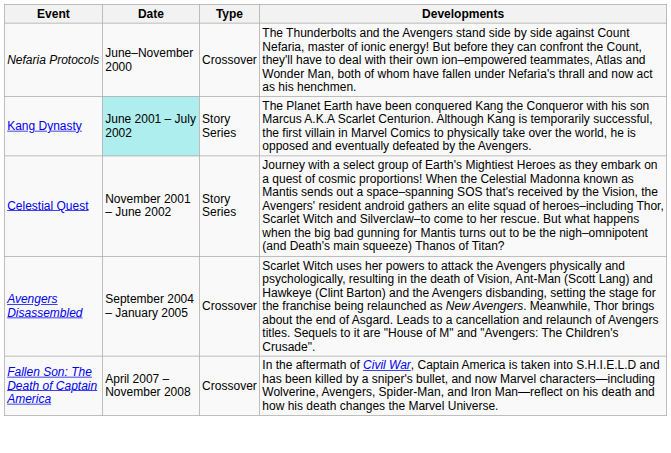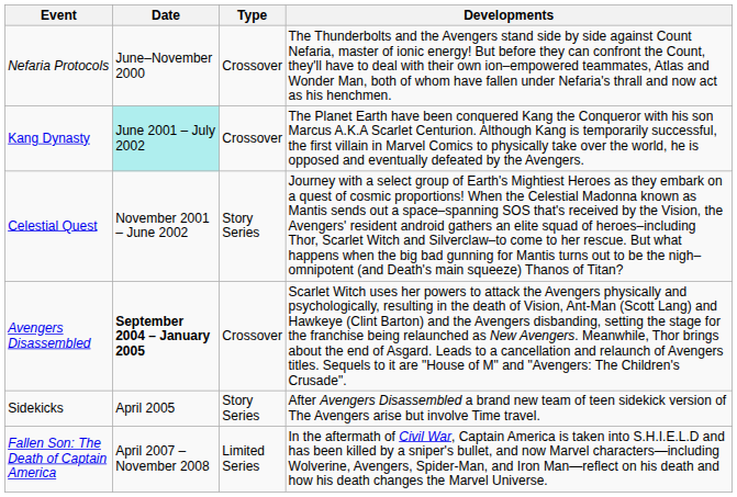Kang Dynasty | Type: Story Series -> Crossover
Avengers Disassembled | Date: normal -> bold
+ row: Sidekicks | April 2005 | Story Series | After Avengers Disassembled a brand new team of teen sidekick version of The Avengers arise but involve Time travel.
Fallen Son: The Death of Captain America | Type: Crossover -> Limited Series
